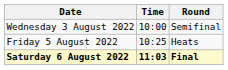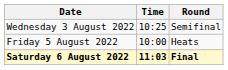Wednesday 3 August 2022 | Time: 10:00 -> 10:25
Friday 5 August 2022 | Time: 10:25 -> 10:00
